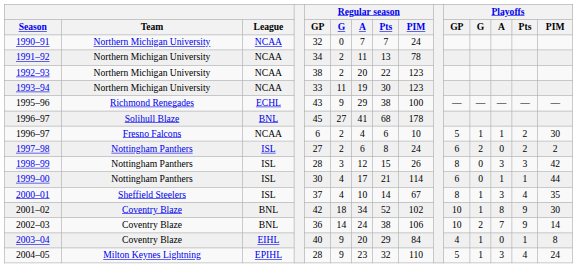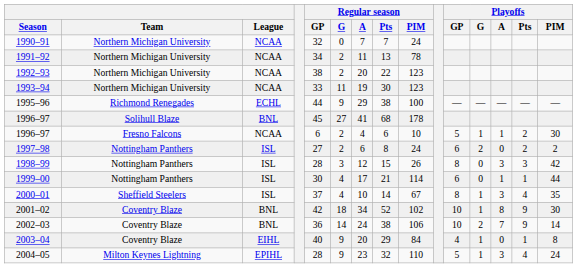1995–96 | Regular season / GP: 43 -> 44
